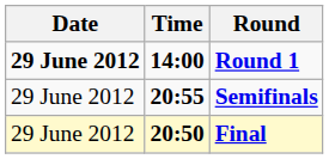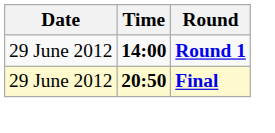Round 1 | Date: bold -> normal
- row: 29 June 2012 | 20:55 | Semifinals
